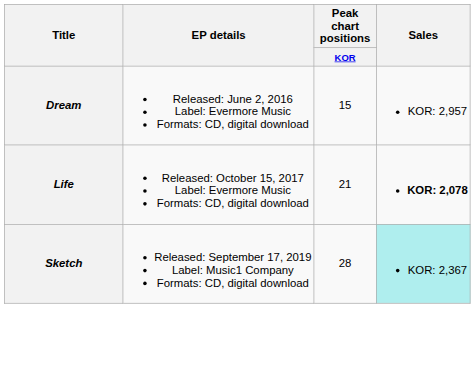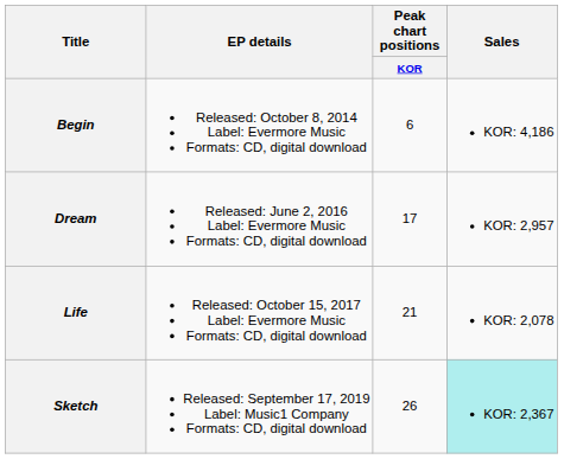+ row: Begin | Released: October 8, 2014 Label: Evermore Music Formats: CD, digital download | 6 | KOR: 4,186
Dream | Peak chart positions / KOR: 15 -> 17
Life | Sales: bold -> normal
Sketch | Peak chart positions / KOR: 28 -> 26
